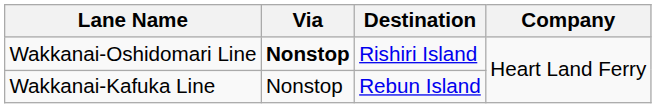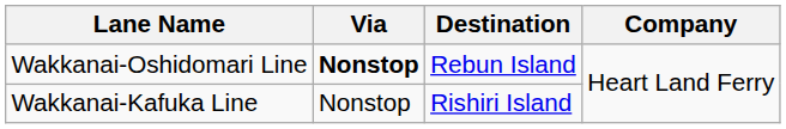Wakkanai-Oshidomari Line | Destination: Rishiri Island -> Rebun Island
Wakkanai-Kafuka Line | Destination: Rebun Island -> Rishiri Island
